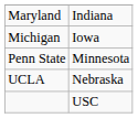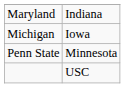- row: UCLA | Nebraska
